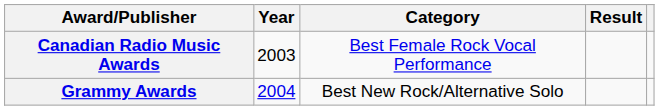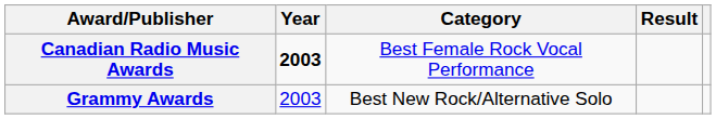Canadian Radio Music Awards | Year: normal -> bold
Grammy Awards | Year: 2004 -> 2003
